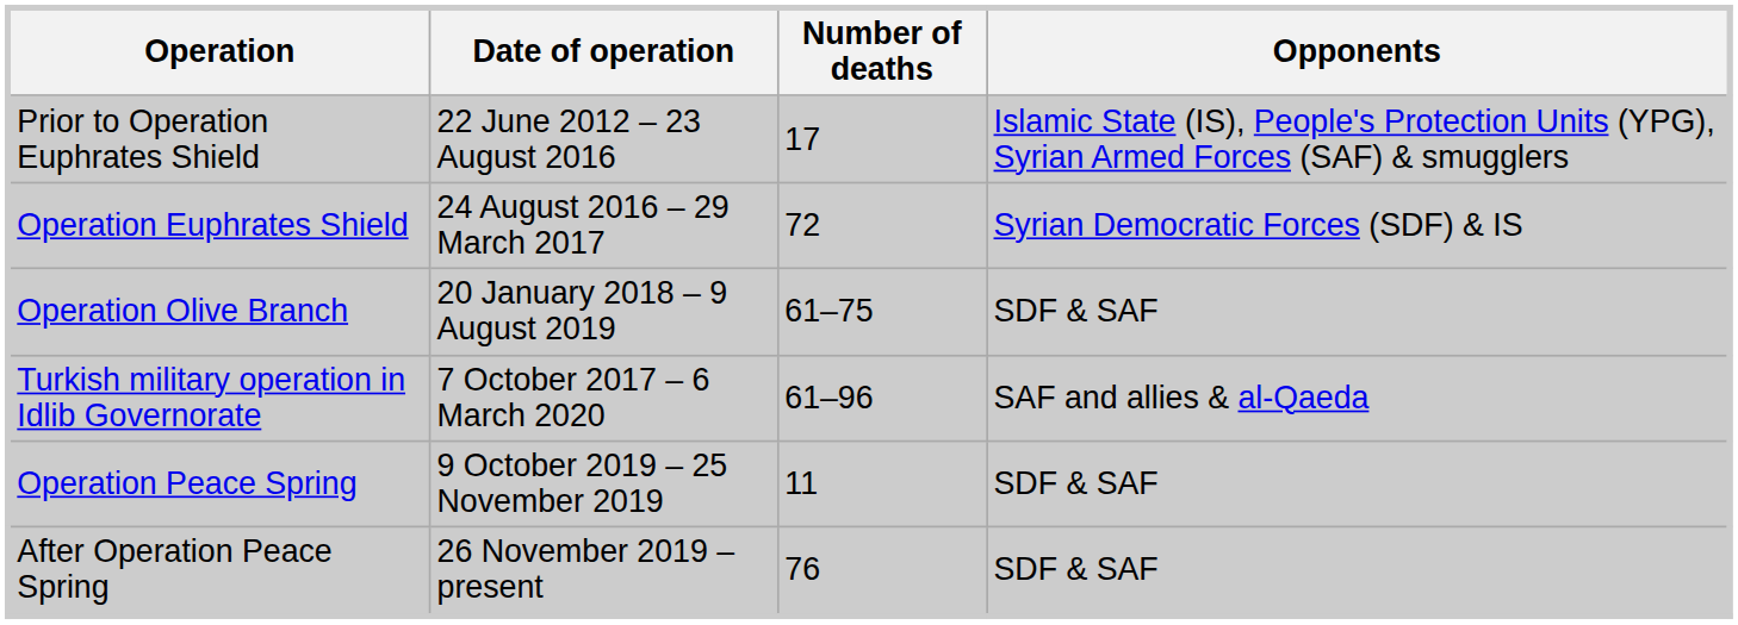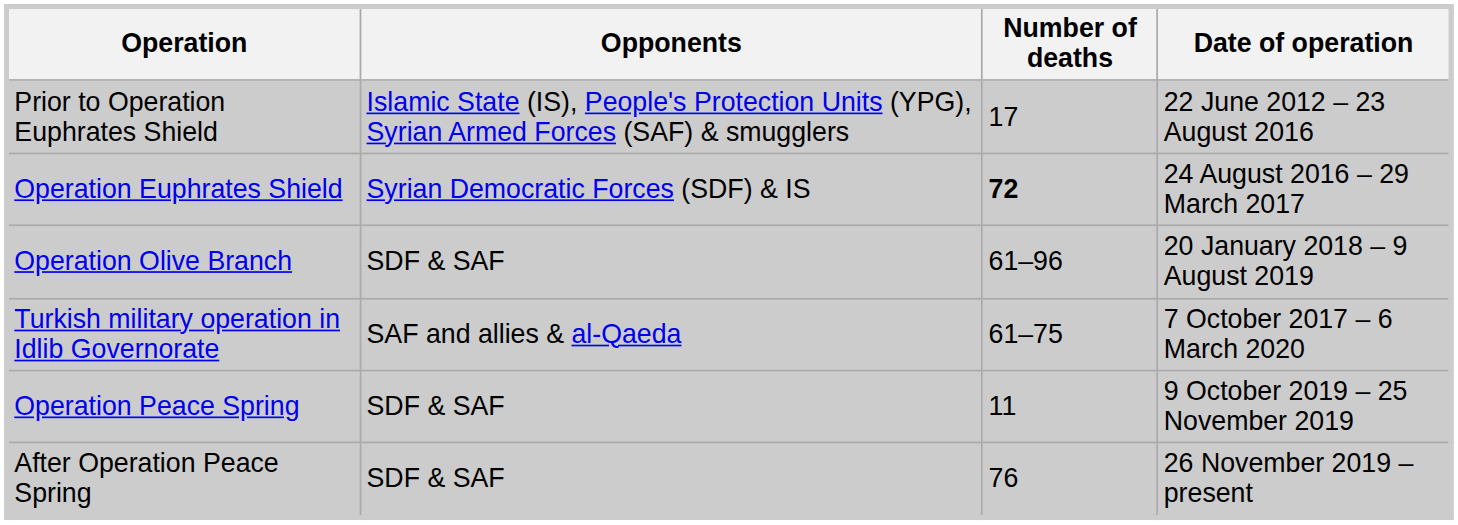columns swapped: Date of operation <-> Opponents
Operation Euphrates Shield | Number of deaths: normal -> bold
Operation Olive Branch | Number of deaths: 61–75 -> 61–96
Turkish military operation in Idlib Governorate | Number of deaths: 61–96 -> 61–75
